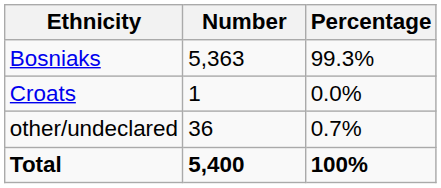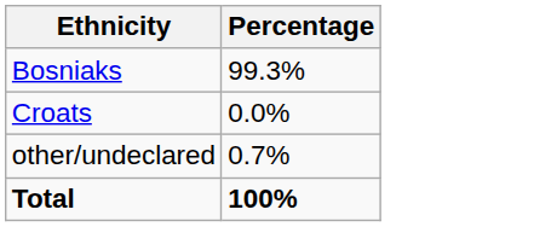- column: Number | 5,363 | 1 | 36 | 5,400
